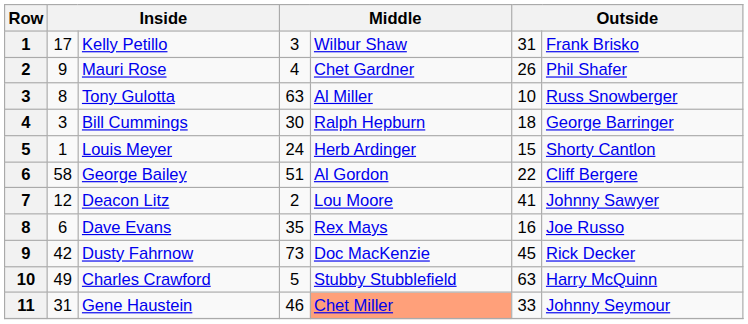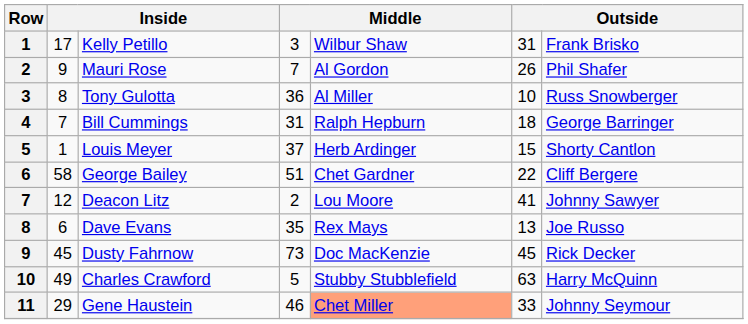Mauri Rose | column 4: 4 -> 7
Mauri Rose | column 5: Chet Gardner -> Al Gordon
Tony Gulotta | column 4: 63 -> 36
Bill Cummings | column 2: 3 -> 7
Bill Cummings | column 4: 30 -> 31
Louis Meyer | column 4: 24 -> 37
George Bailey | column 5: Al Gordon -> Chet Gardner
Dave Evans | column 6: 16 -> 13
Dusty Fahrnow | column 2: 42 -> 45
Gene Haustein | column 2: 31 -> 29
